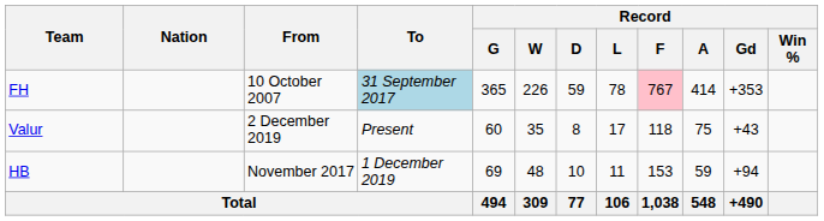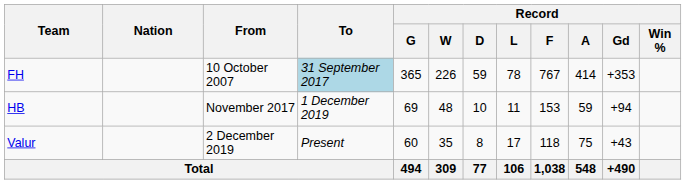FH | Record / F: pink background -> no background
rows swapped: HB <-> Valur
